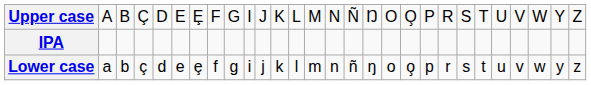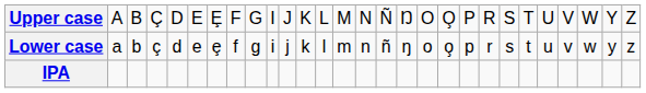rows swapped: Lower case <-> IPA
